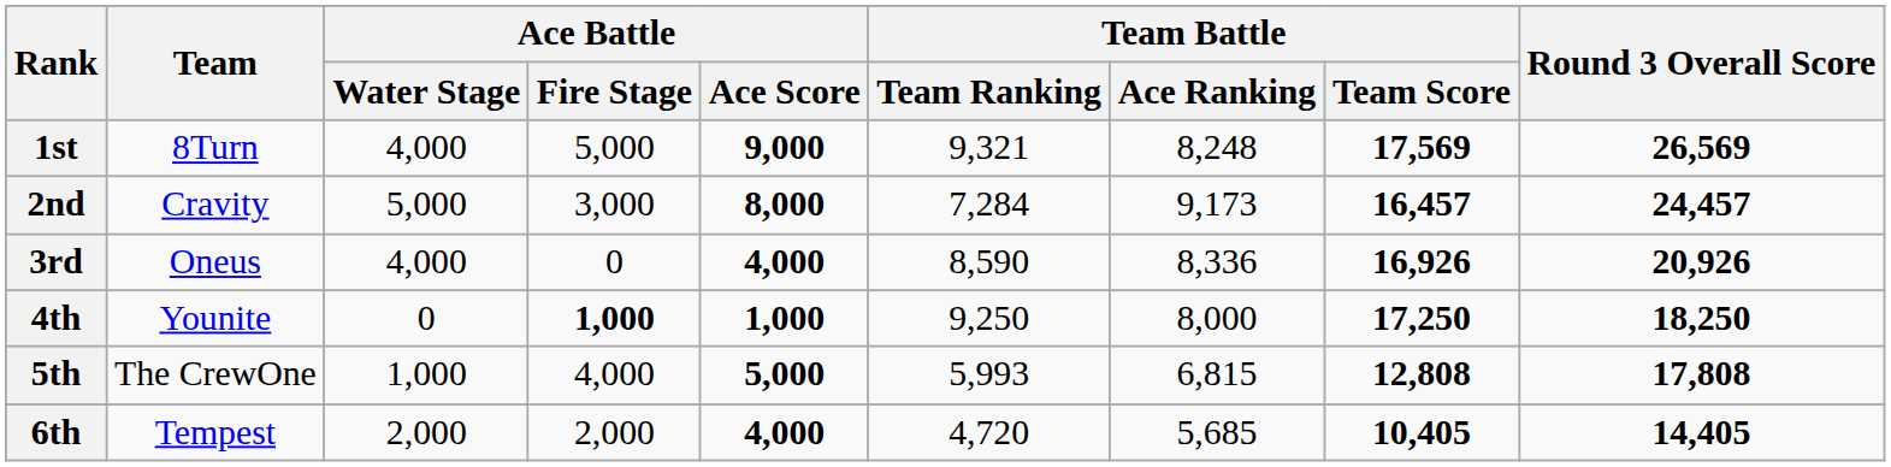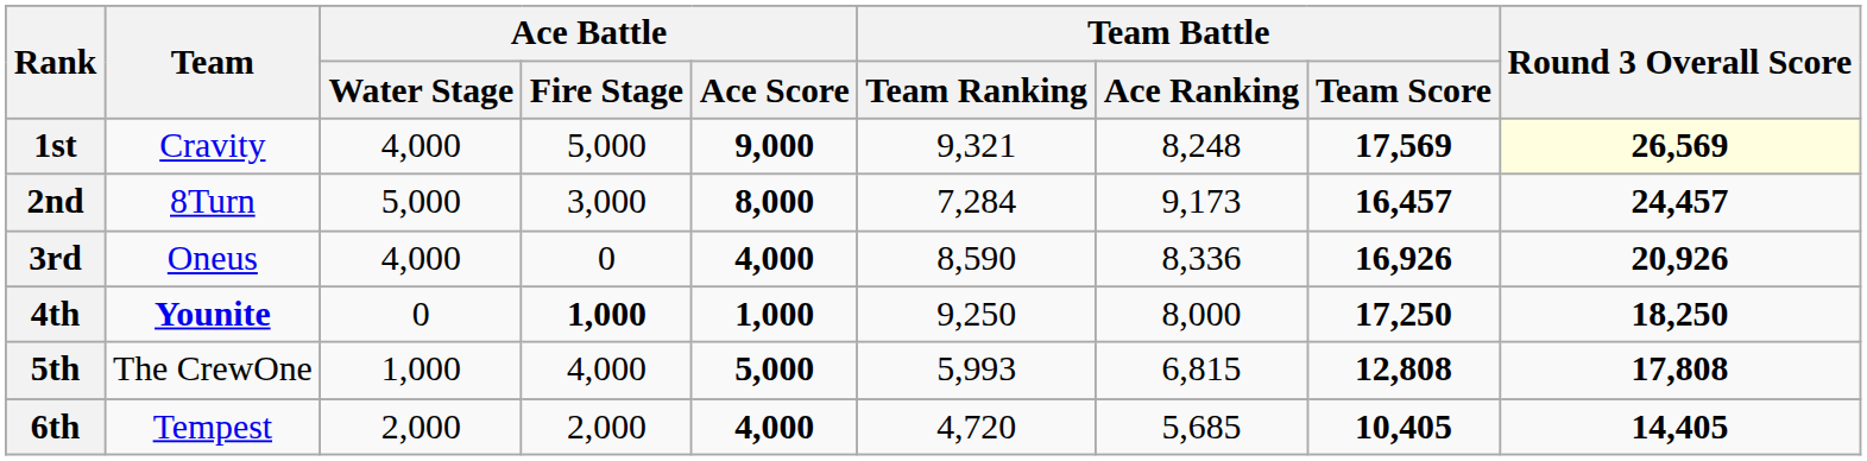1st | Team: 8Turn -> Cravity
1st | Round 3 Overall Score: no background -> lightyellow background
2nd | Team: Cravity -> 8Turn
4th | Team: normal -> bold
